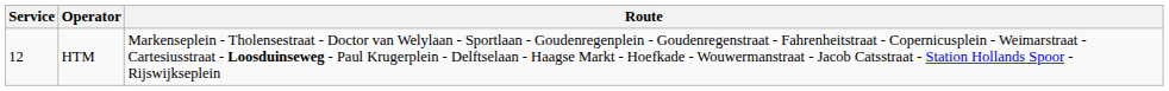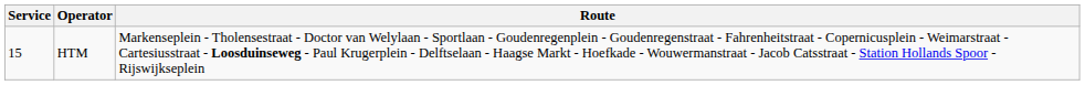HTM | Service: 12 -> 15
